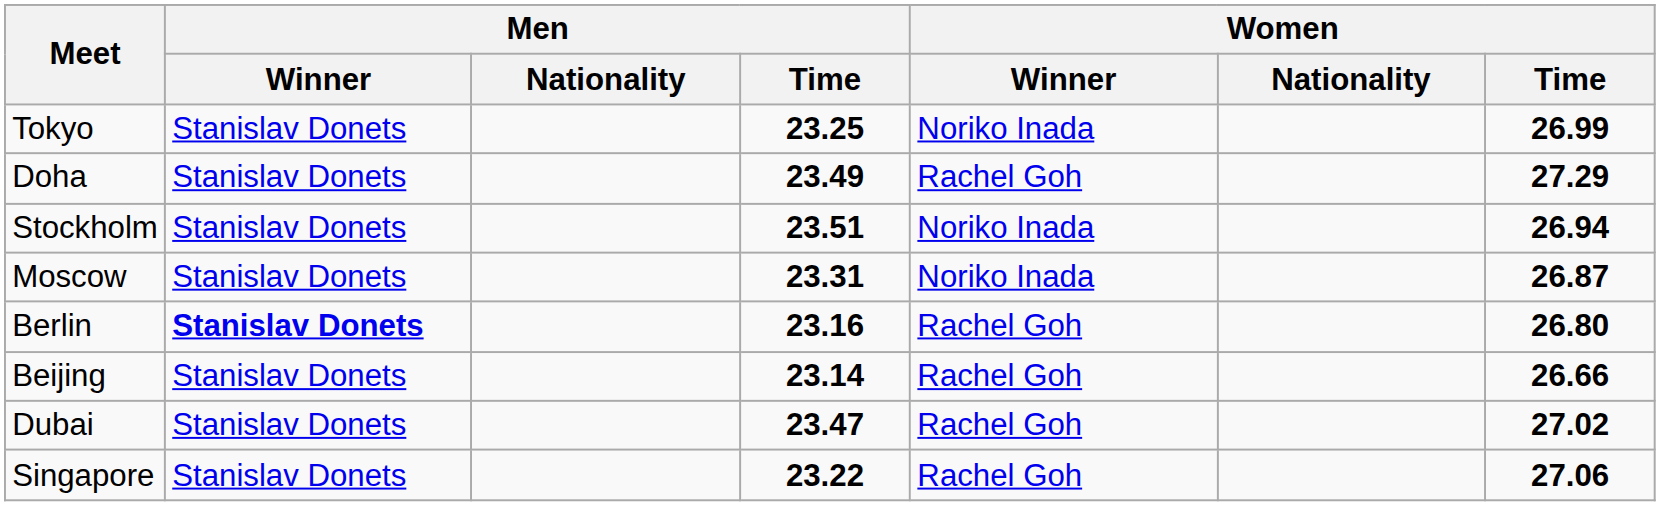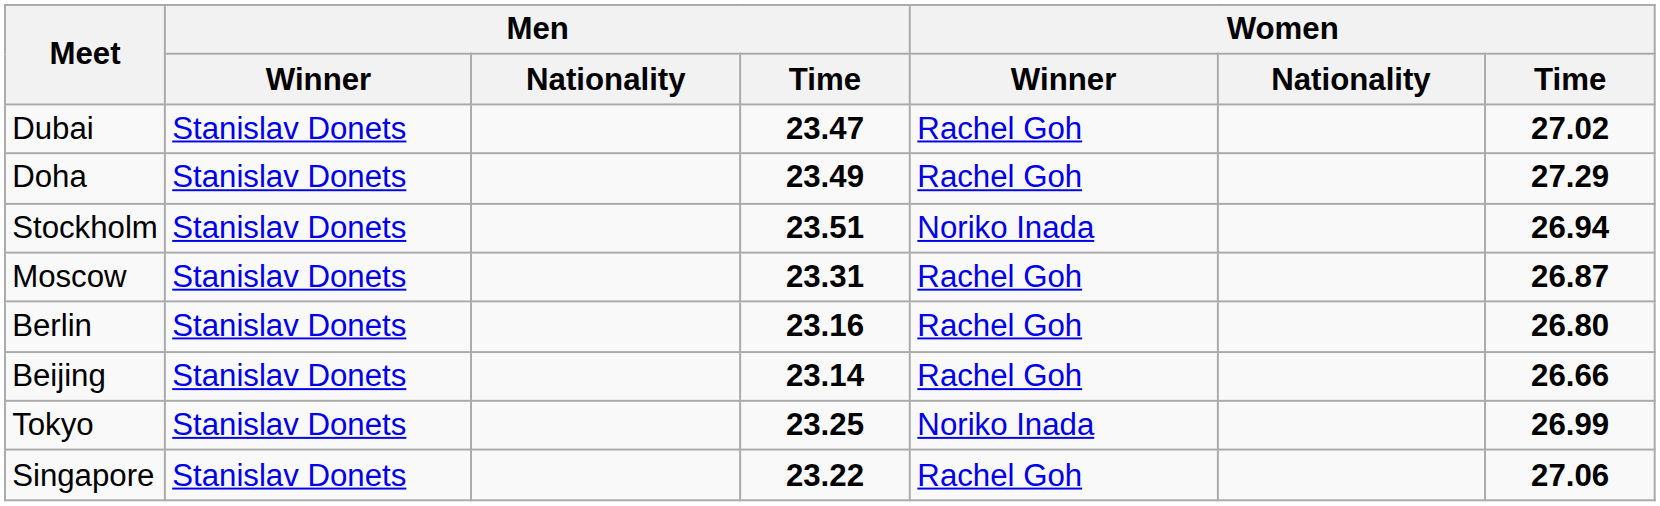rows swapped: Dubai <-> Tokyo
Moscow | Women / Winner: Noriko Inada -> Rachel Goh
Berlin | Men / Winner: bold -> normal
